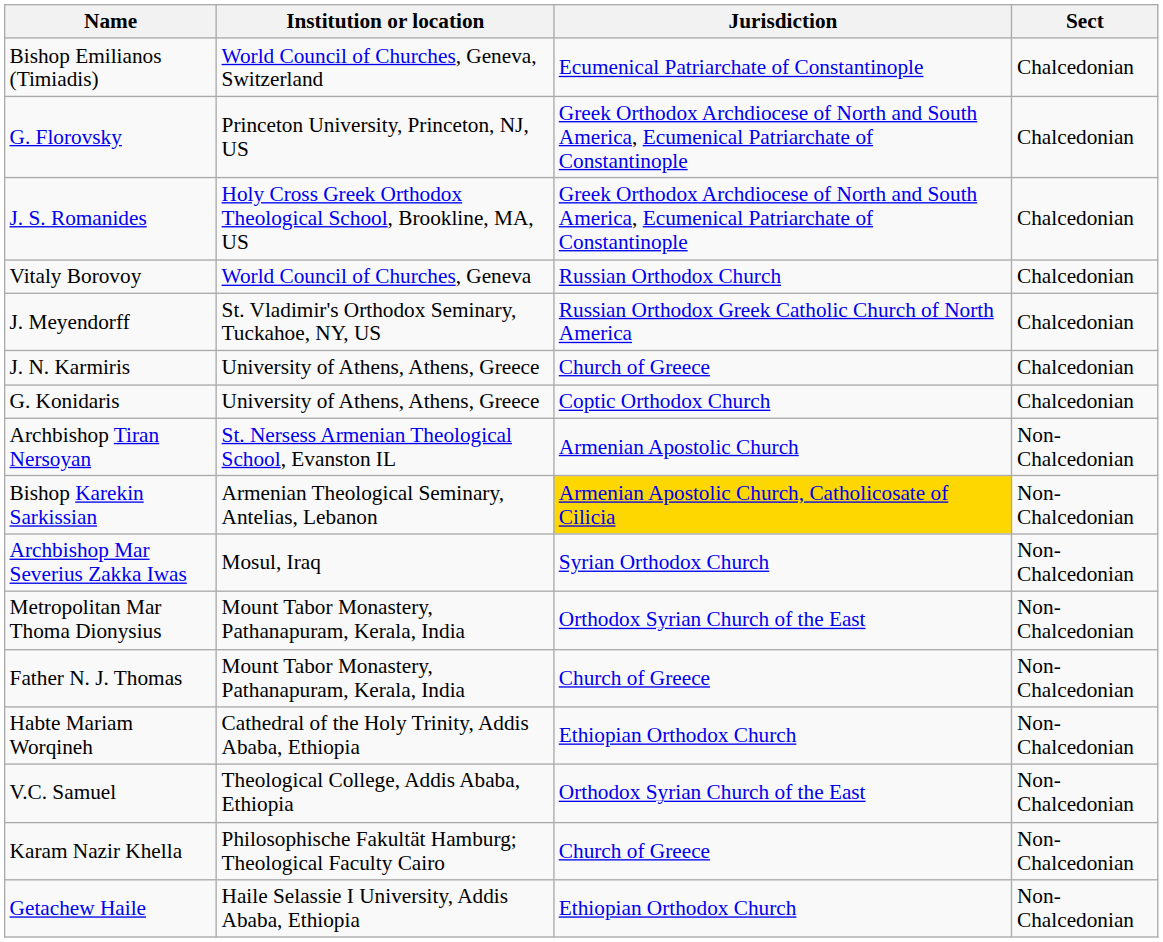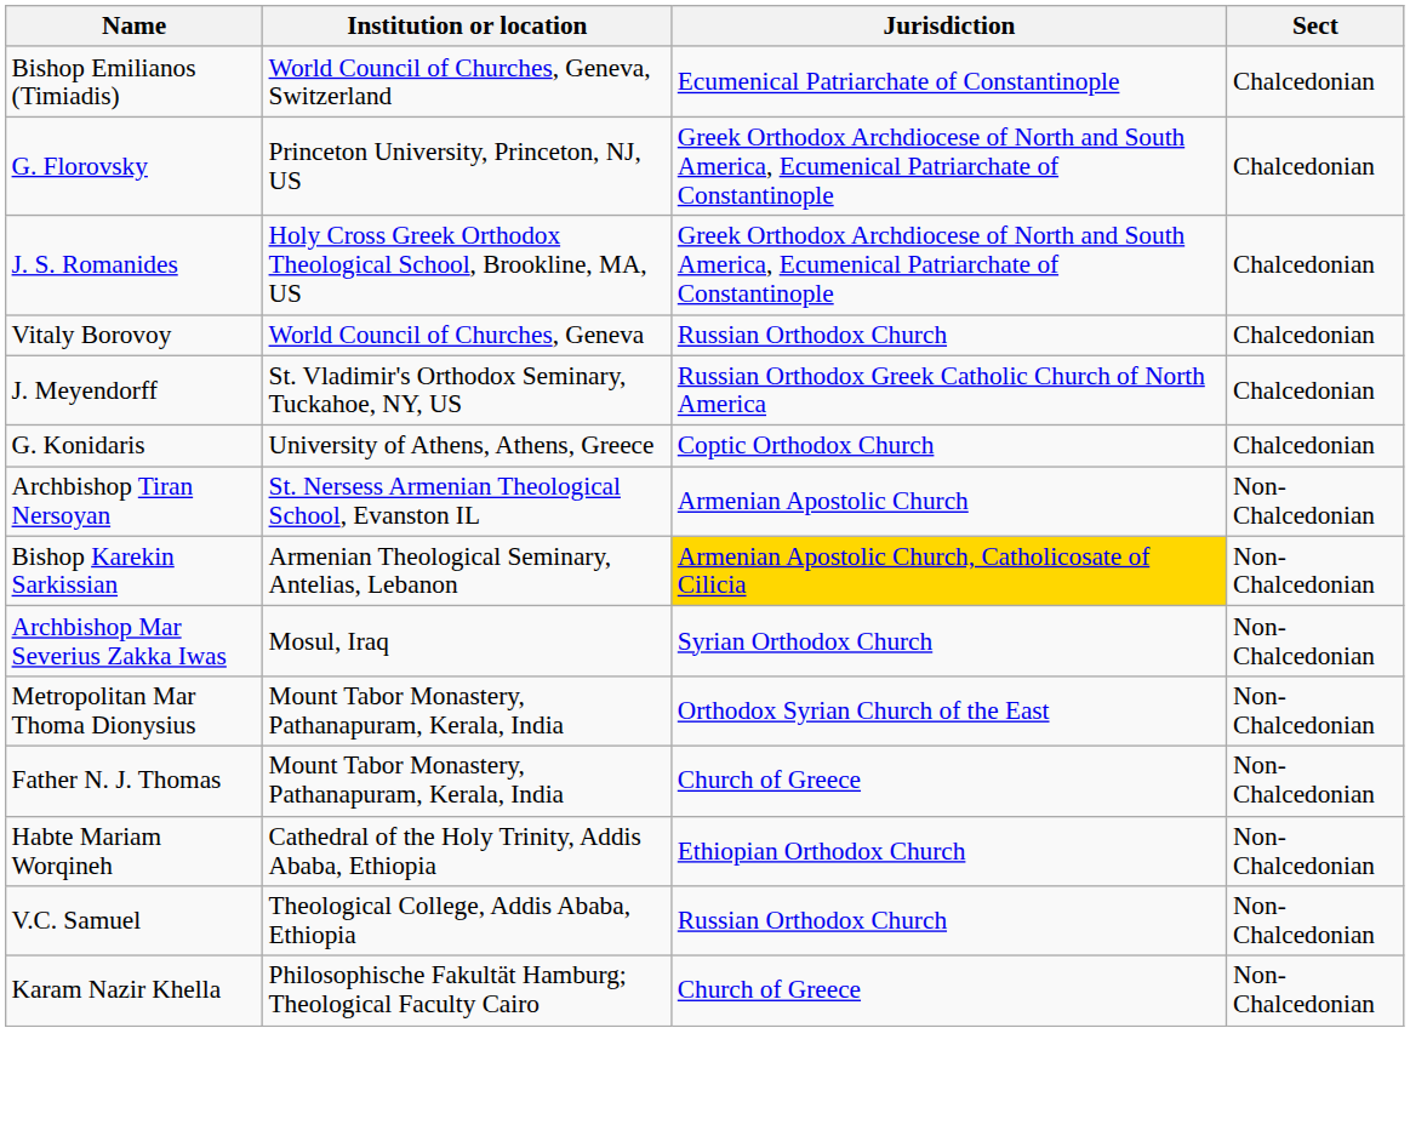- row: J. N. Karmiris | University of Athens, Athens, Greece | Church of Greece | Chalcedonian
V.C. Samuel | Jurisdiction: Orthodox Syrian Church of the East -> Russian Orthodox Church
- row: Getachew Haile | Haile Selassie I University, Addis Ababa, Ethiopia | Ethiopian Orthodox Church | Non-Chalcedonian
